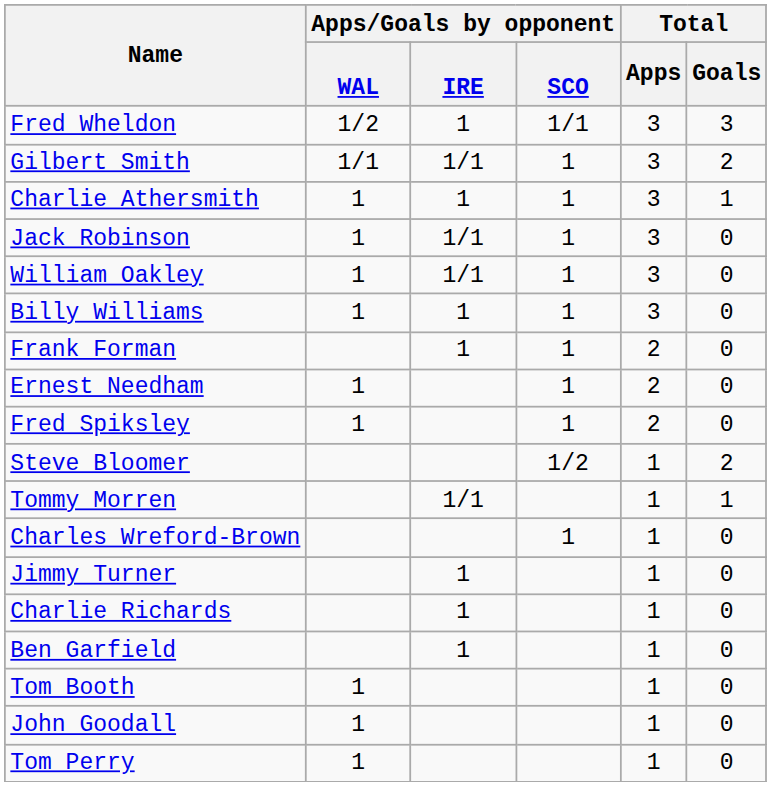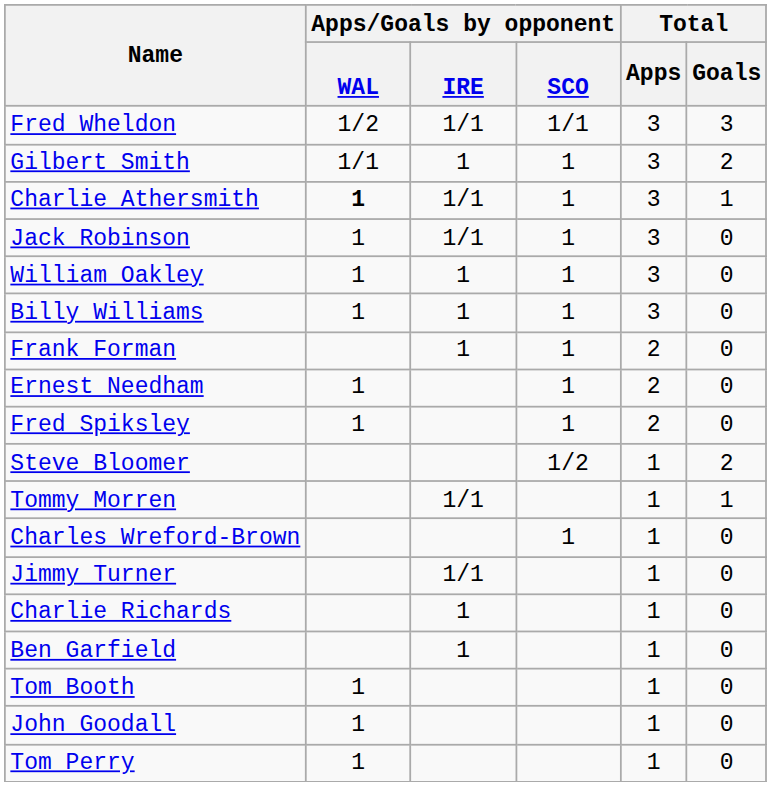Fred Wheldon | Apps/Goals by opponent / IRE: 1 -> 1/1
Gilbert Smith | Apps/Goals by opponent / IRE: 1/1 -> 1
Charlie Athersmith | Apps/Goals by opponent / WAL: normal -> bold
Charlie Athersmith | Apps/Goals by opponent / IRE: 1 -> 1/1
William Oakley | Apps/Goals by opponent / IRE: 1/1 -> 1
Jimmy Turner | Apps/Goals by opponent / IRE: 1 -> 1/1
